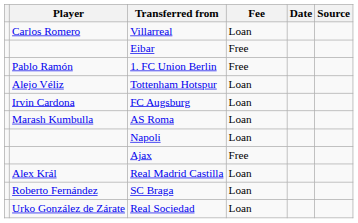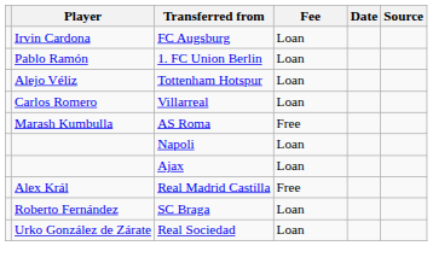rows swapped: Villarreal <-> FC Augsburg
- row: Eibar | Free
1. FC Union Berlin | Fee: Free -> Loan
AS Roma | Fee: Loan -> Free
Ajax | Fee: Free -> Loan
Real Madrid Castilla | Fee: Loan -> Free
